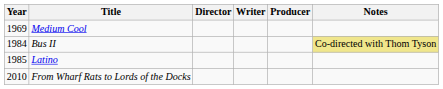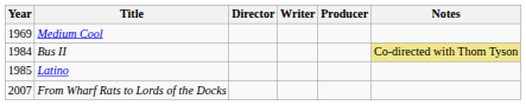From Wharf Rats to Lords of the Docks | Year: 2010 -> 2007
